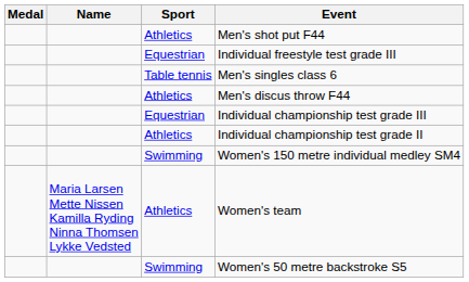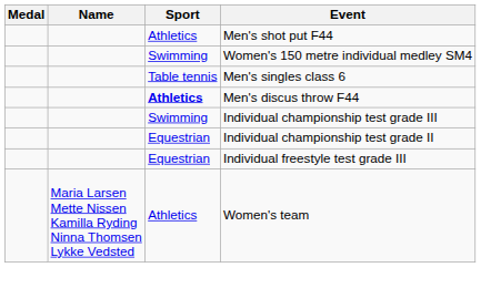rows swapped: Women's 150 metre individual medley SM4 <-> Individual freestyle test grade III
Men's discus throw F44 | Sport: normal -> bold
Individual championship test grade III | Sport: Equestrian -> Swimming
Individual championship test grade II | Sport: Athletics -> Equestrian
- row: Swimming | Women's 50 metre backstroke S5
